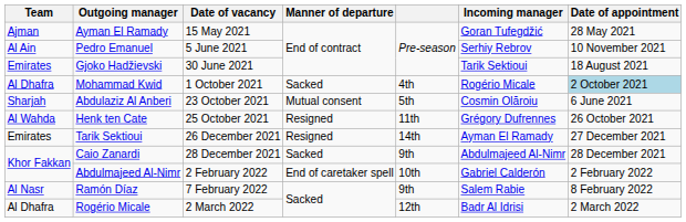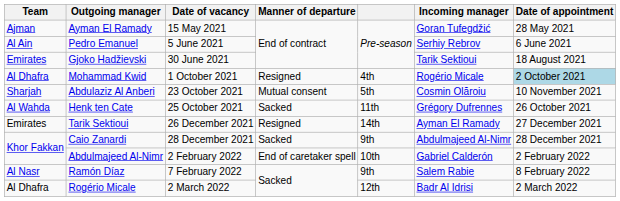Pedro Emanuel | Date of appointment: 10 November 2021 -> 6 June 2021
Mohammad Kwid | Manner of departure: Sacked -> Resigned
Abdulaziz Al Anberi | Date of appointment: 6 June 2021 -> 10 November 2021
Henk ten Cate | Manner of departure: Resigned -> Sacked
